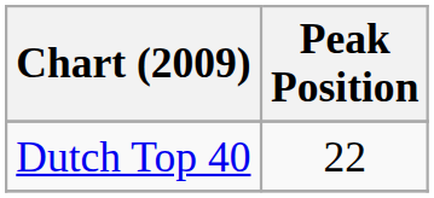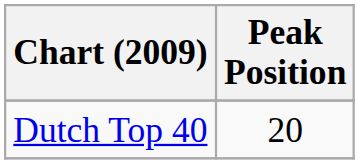Dutch Top 40 | Peak Position: 22 -> 20
